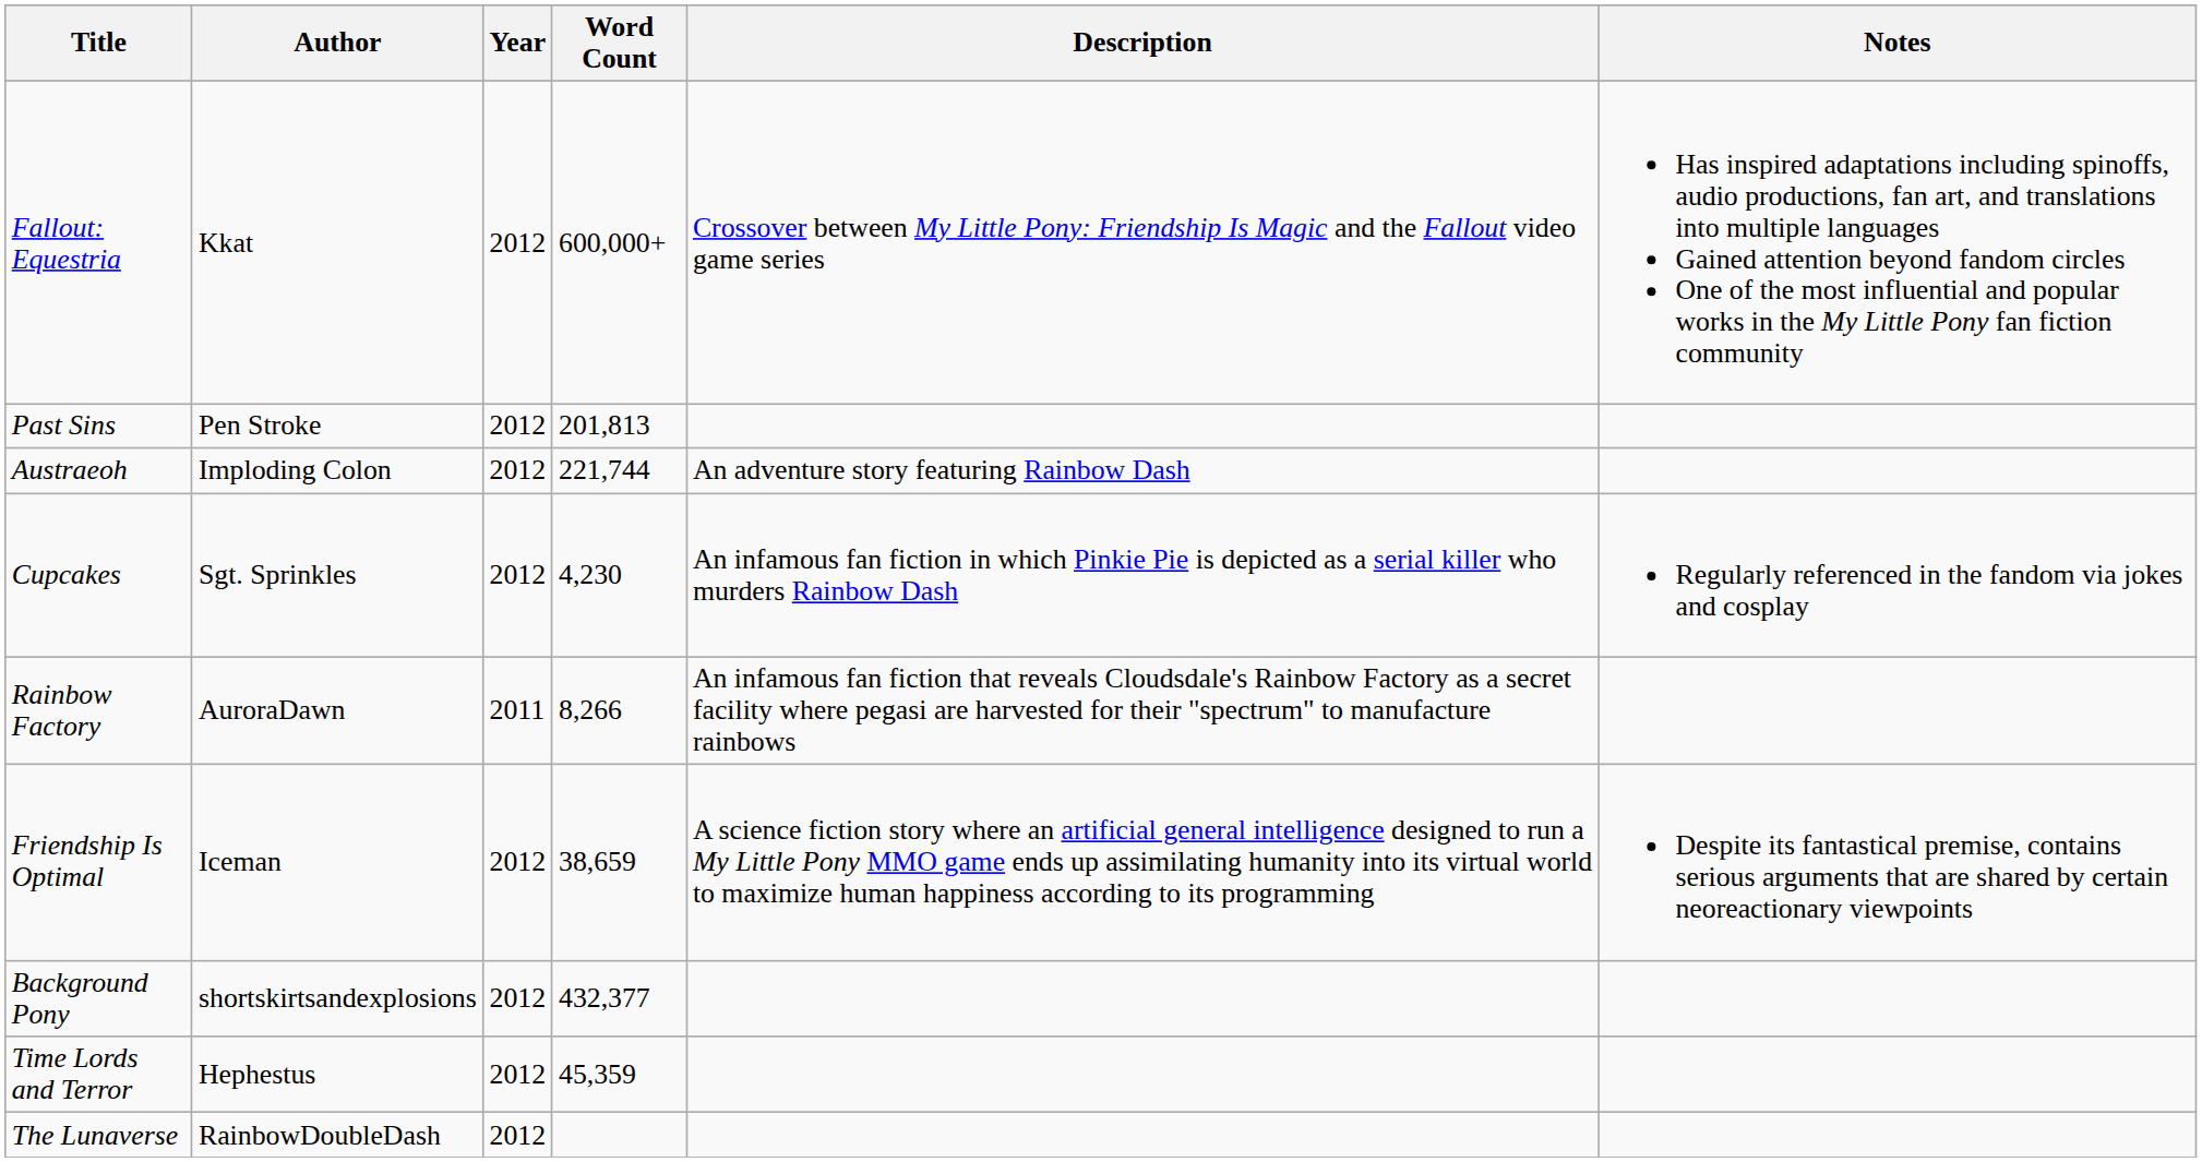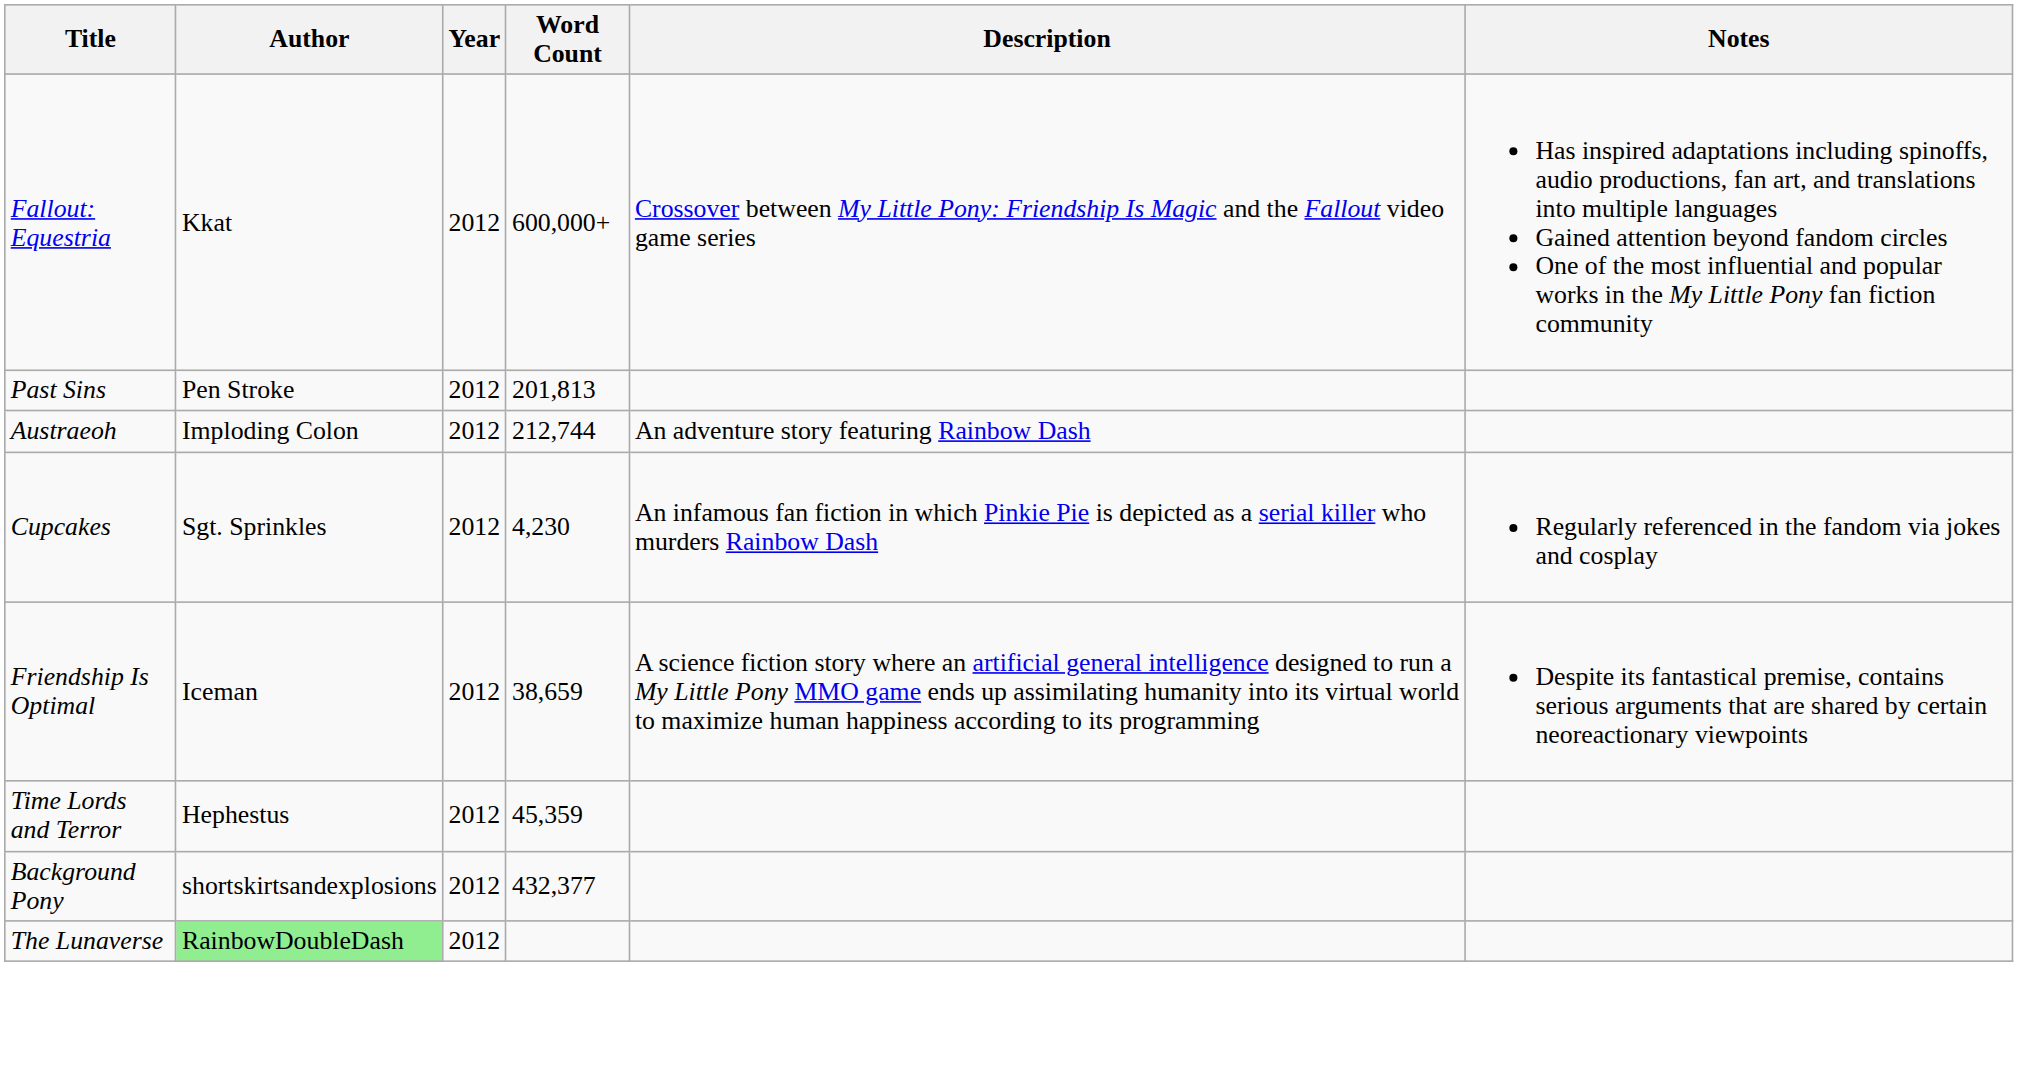Austraeoh | Word Count: 221,744 -> 212,744
- row: Rainbow Factory | AuroraDawn | 2011 | 8,266 | An infamous fan fiction that reveals Cloudsdale's Rainbow Factory as a secret facility where pegasi are harvested for their "spectrum" to manufacture rainbows
rows swapped: Background Pony <-> Time Lords and Terror
The Lunaverse | Author: no background -> lightgreen background
